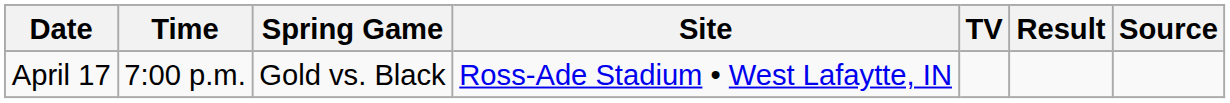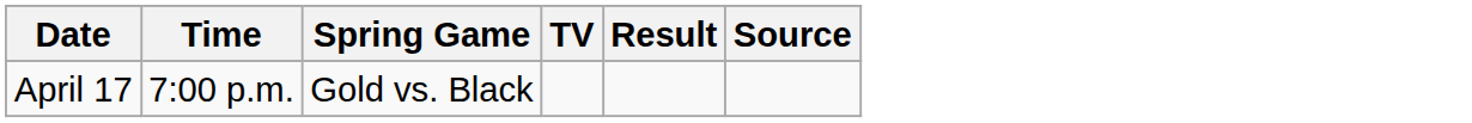- column: Site | Ross-Ade Stadium • West Lafaytte, IN
